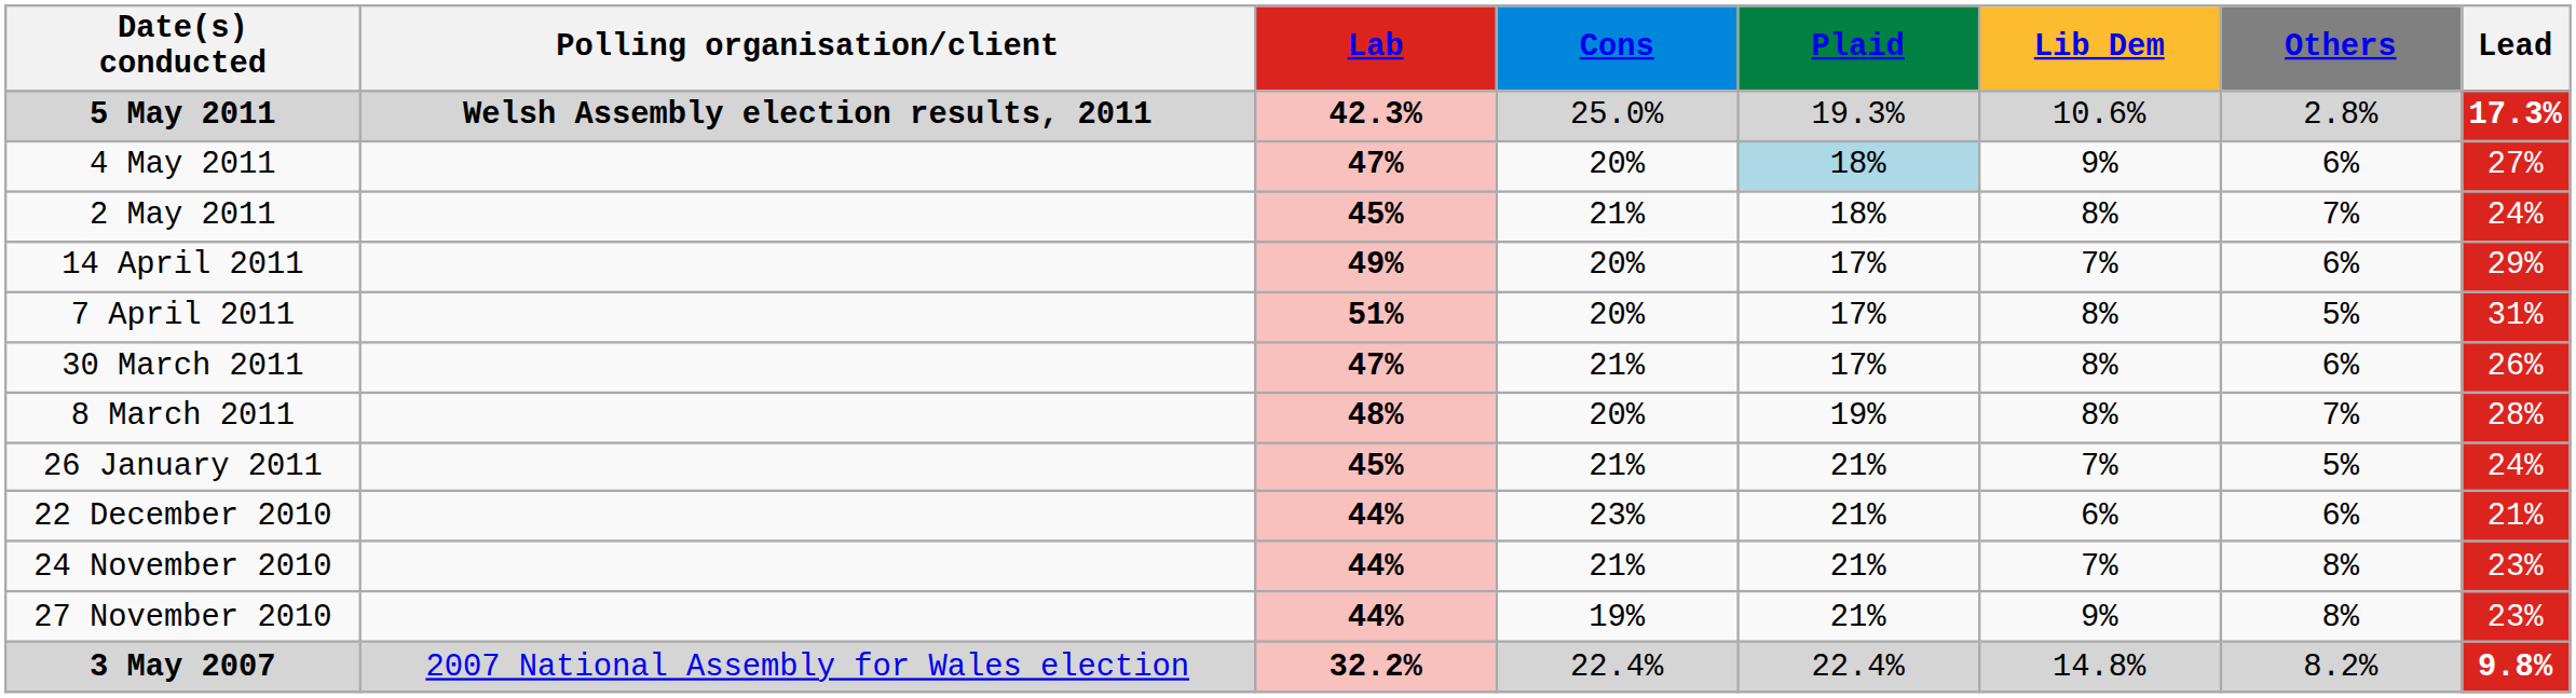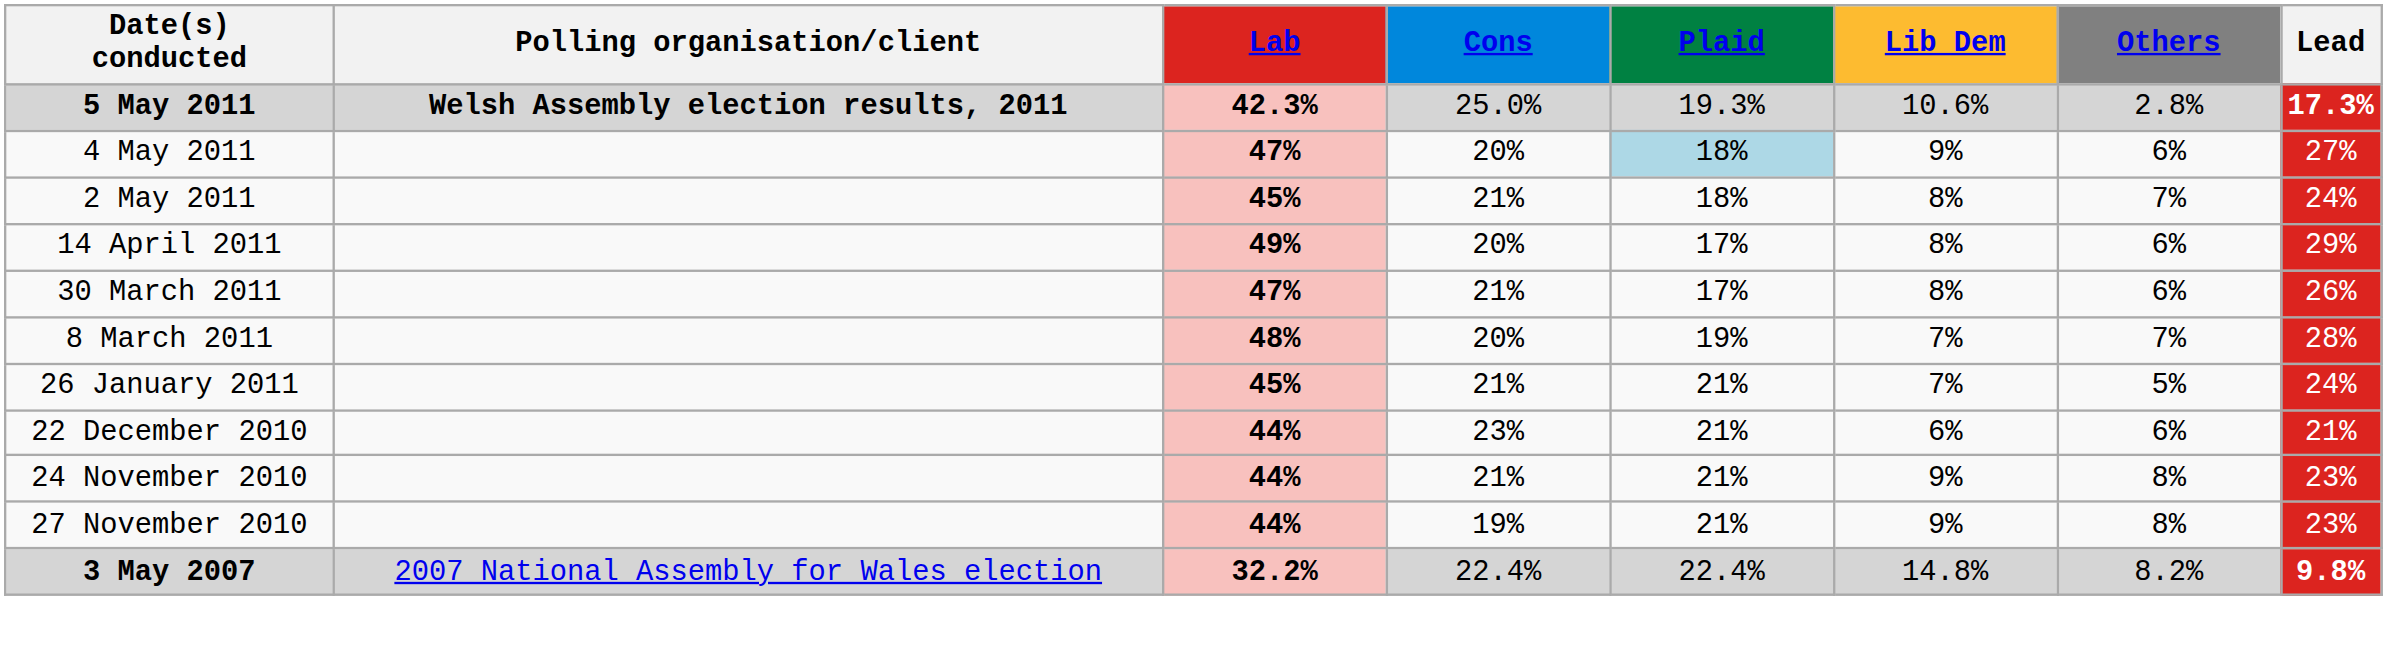14 April 2011 | Lib Dem: 7% -> 8%
- row: 7 April 2011 | 51% | 20% | 17% | 8% | 5% | 31%
8 March 2011 | Lib Dem: 8% -> 7%
24 November 2010 | Lib Dem: 7% -> 9%
